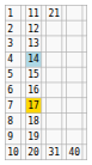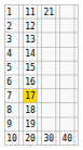4 | column 3: lightblue background -> no background
10 | column 5: 31 -> 30
